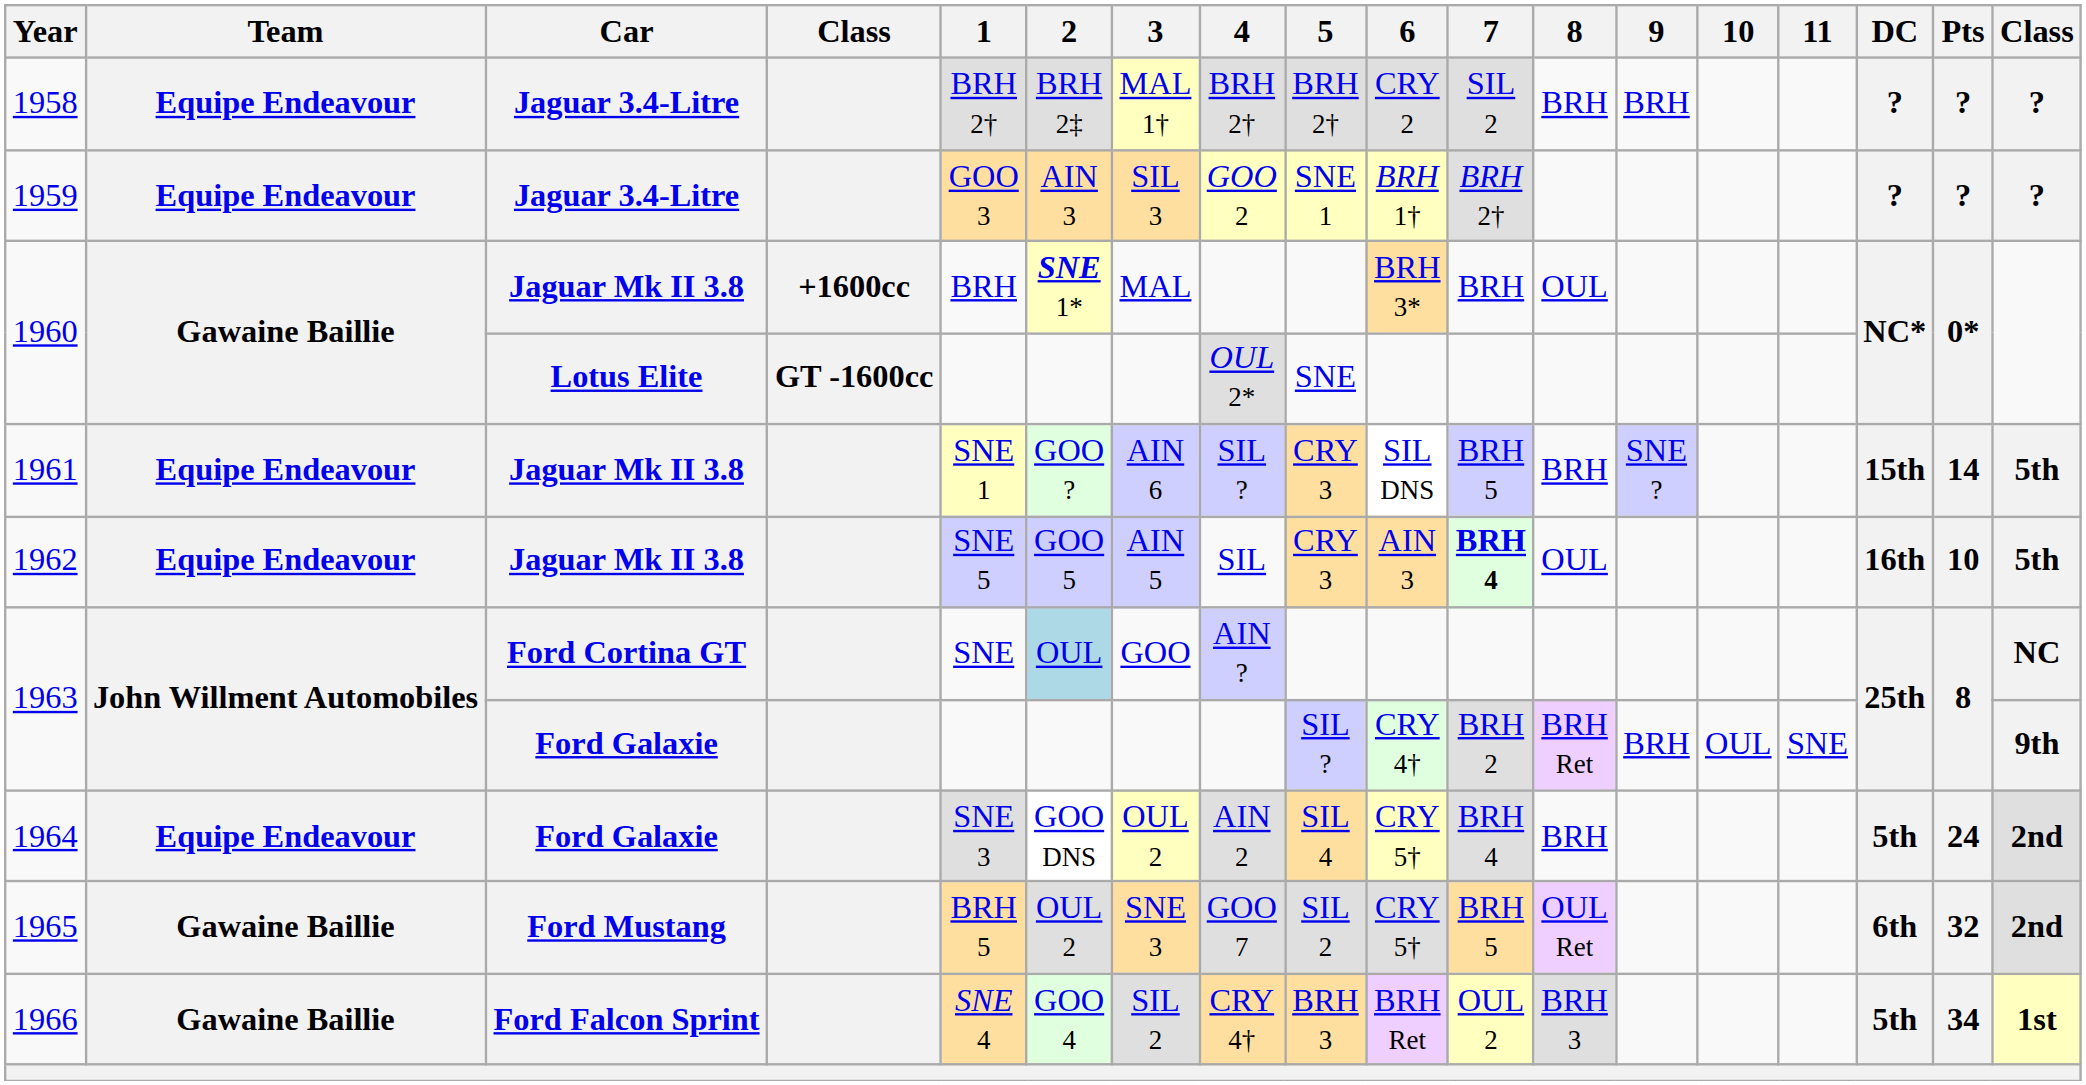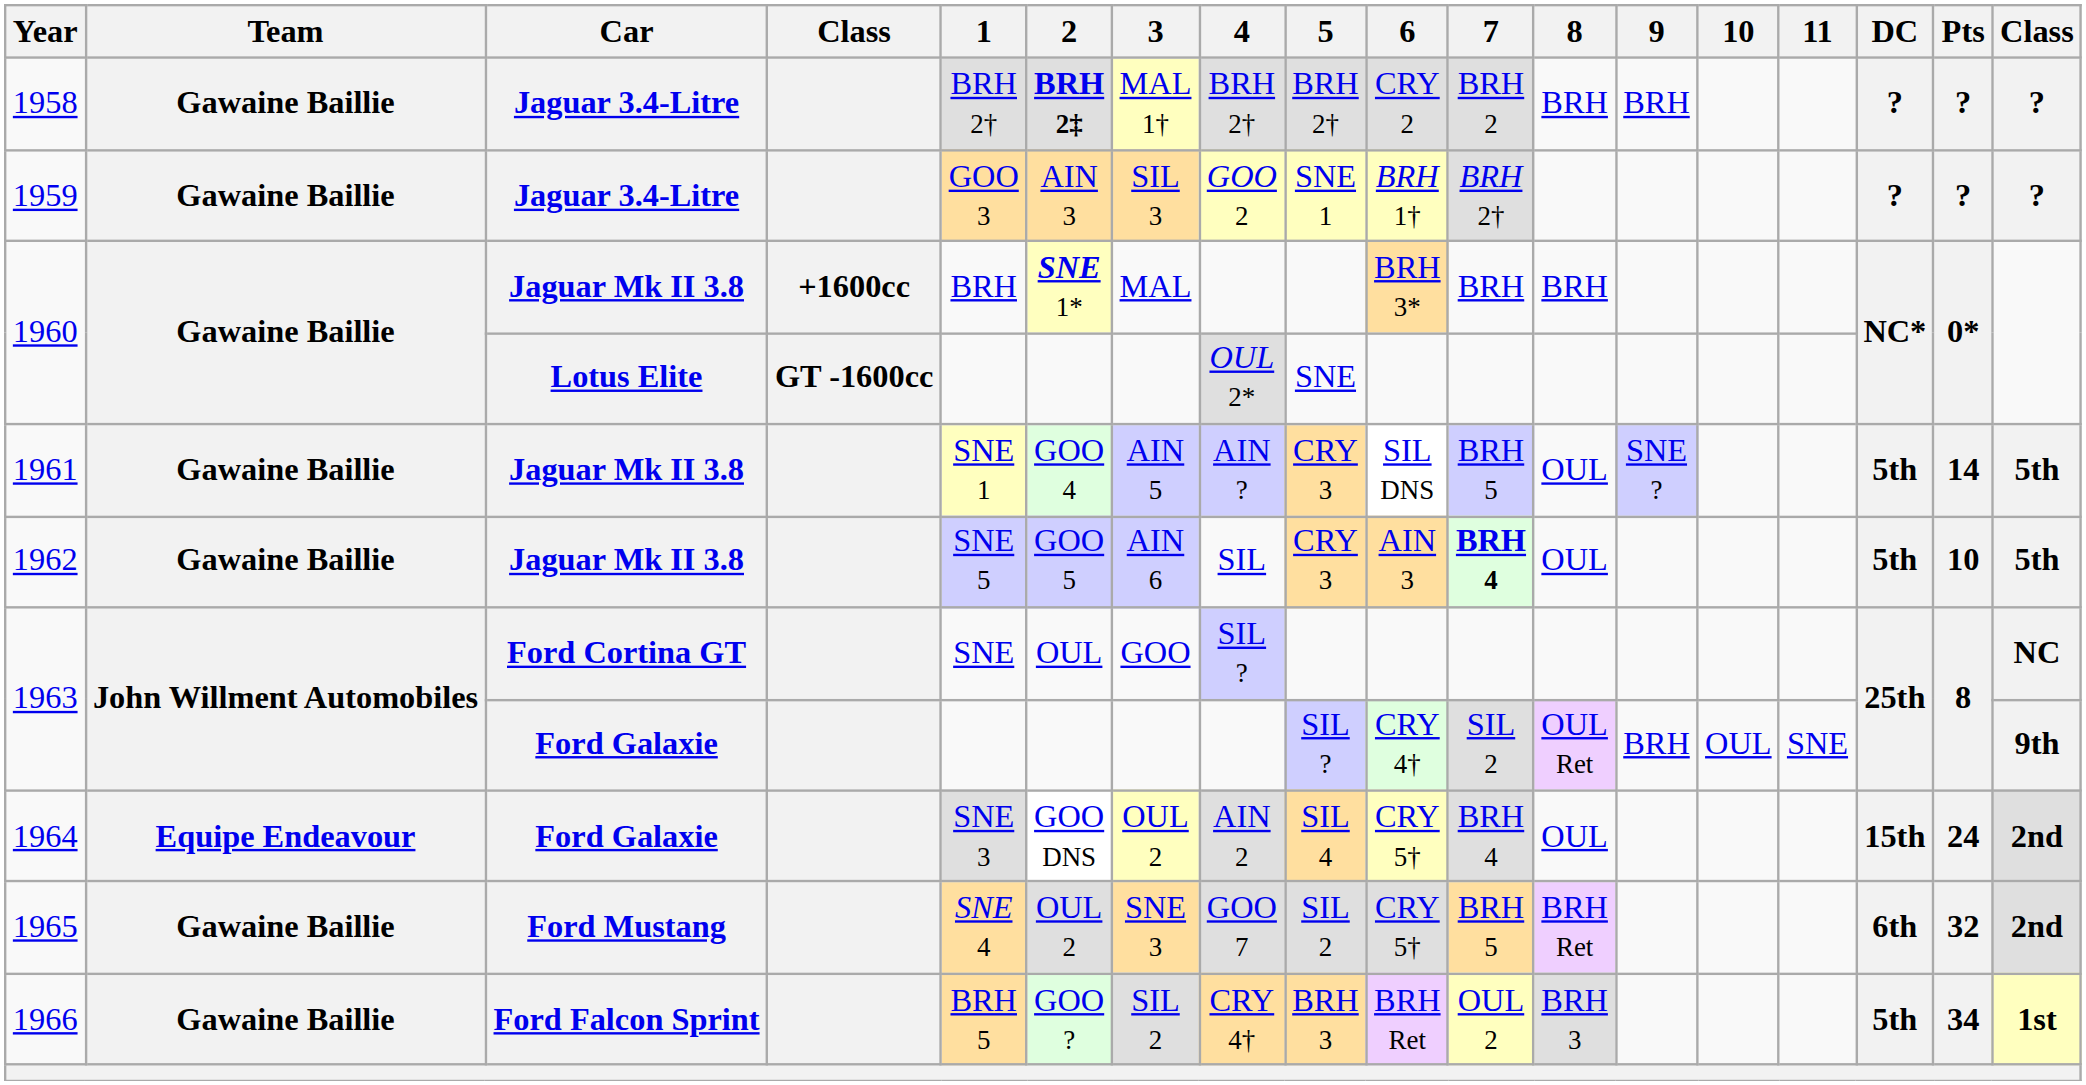1958 | Team: Equipe Endeavour -> Gawaine Baillie
1958 | 2: normal -> bold
1958 | 7: SIL 2 -> BRH 2
1959 | Team: Equipe Endeavour -> Gawaine Baillie
1960 / Jaguar Mk II 3.8 | 8: OUL -> BRH
1961 | Team: Equipe Endeavour -> Gawaine Baillie
1961 | 2: GOO ? -> GOO 4
1961 | 3: AIN 6 -> AIN 5
1961 | 4: SIL ? -> AIN ?
1961 | 8: BRH -> OUL
1961 | DC: 15th -> 5th
1962 | Team: Equipe Endeavour -> Gawaine Baillie
1962 | 3: AIN 5 -> AIN 6
1962 | DC: 16th -> 5th
1963 / Ford Cortina GT | 2: lightblue background -> no background
1963 / Ford Cortina GT | 4: AIN ? -> SIL ?
1963 / Ford Galaxie | 7: BRH 2 -> SIL 2
1963 / Ford Galaxie | 8: BRH Ret -> OUL Ret
1964 | 8: BRH -> OUL
1964 | DC: 5th -> 15th
1965 | 1: BRH 5 -> SNE 4
1965 | 8: OUL Ret -> BRH Ret
1966 | 1: SNE 4 -> BRH 5
1966 | 2: GOO 4 -> GOO ?
